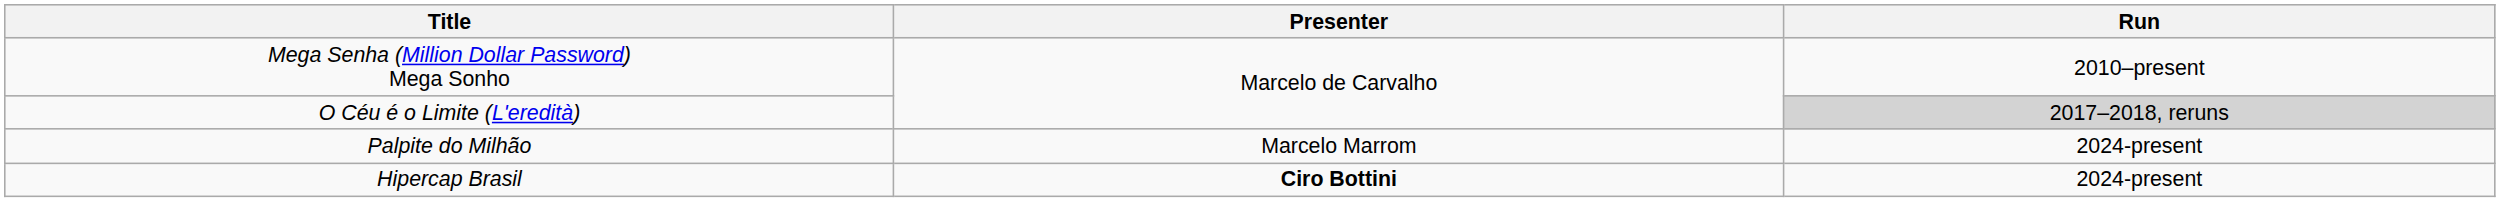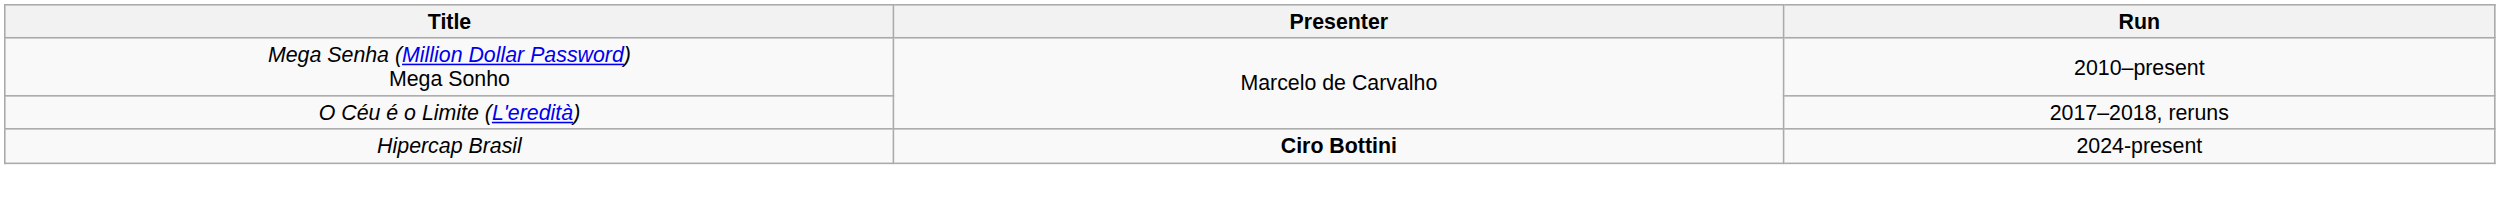O Céu é o Limite (L'eredità) | Run: lightgrey background -> no background
- row: Palpite do Milhão | Marcelo Marrom | 2024-present
